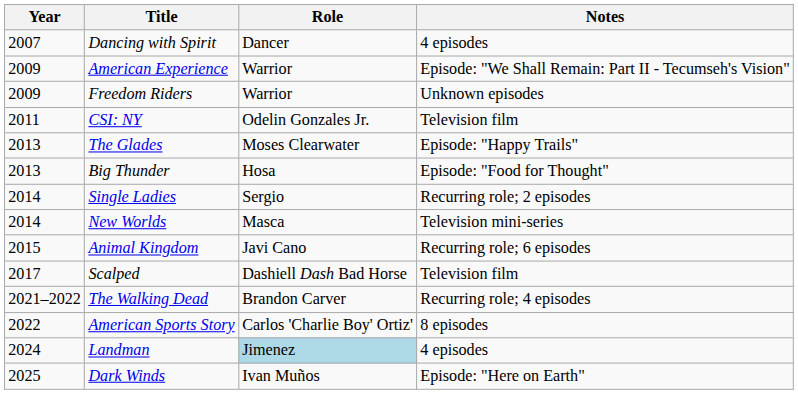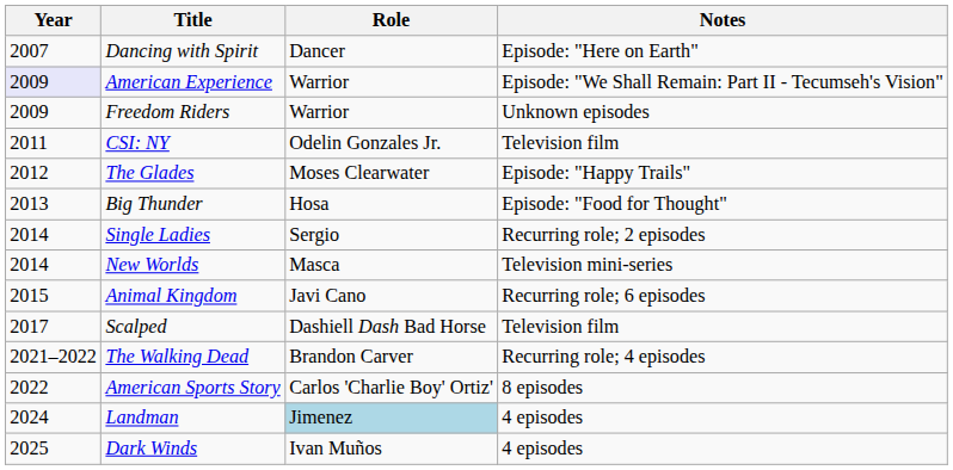Dancing with Spirit | Notes: 4 episodes -> Episode: "Here on Earth"
American Experience | Year: no background -> lavender background
The Glades | Year: 2013 -> 2012
Dark Winds | Notes: Episode: "Here on Earth" -> 4 episodes
